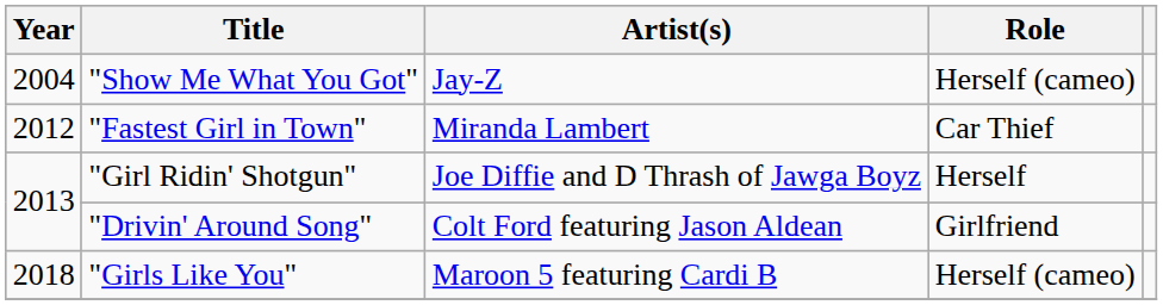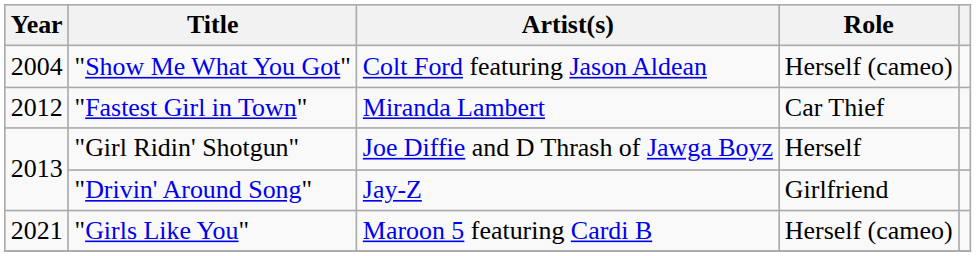"Show Me What You Got" | Artist(s): Jay-Z -> Colt Ford featuring Jason Aldean
"Drivin' Around Song" | Artist(s): Colt Ford featuring Jason Aldean -> Jay-Z
"Girls Like You" | Year: 2018 -> 2021
